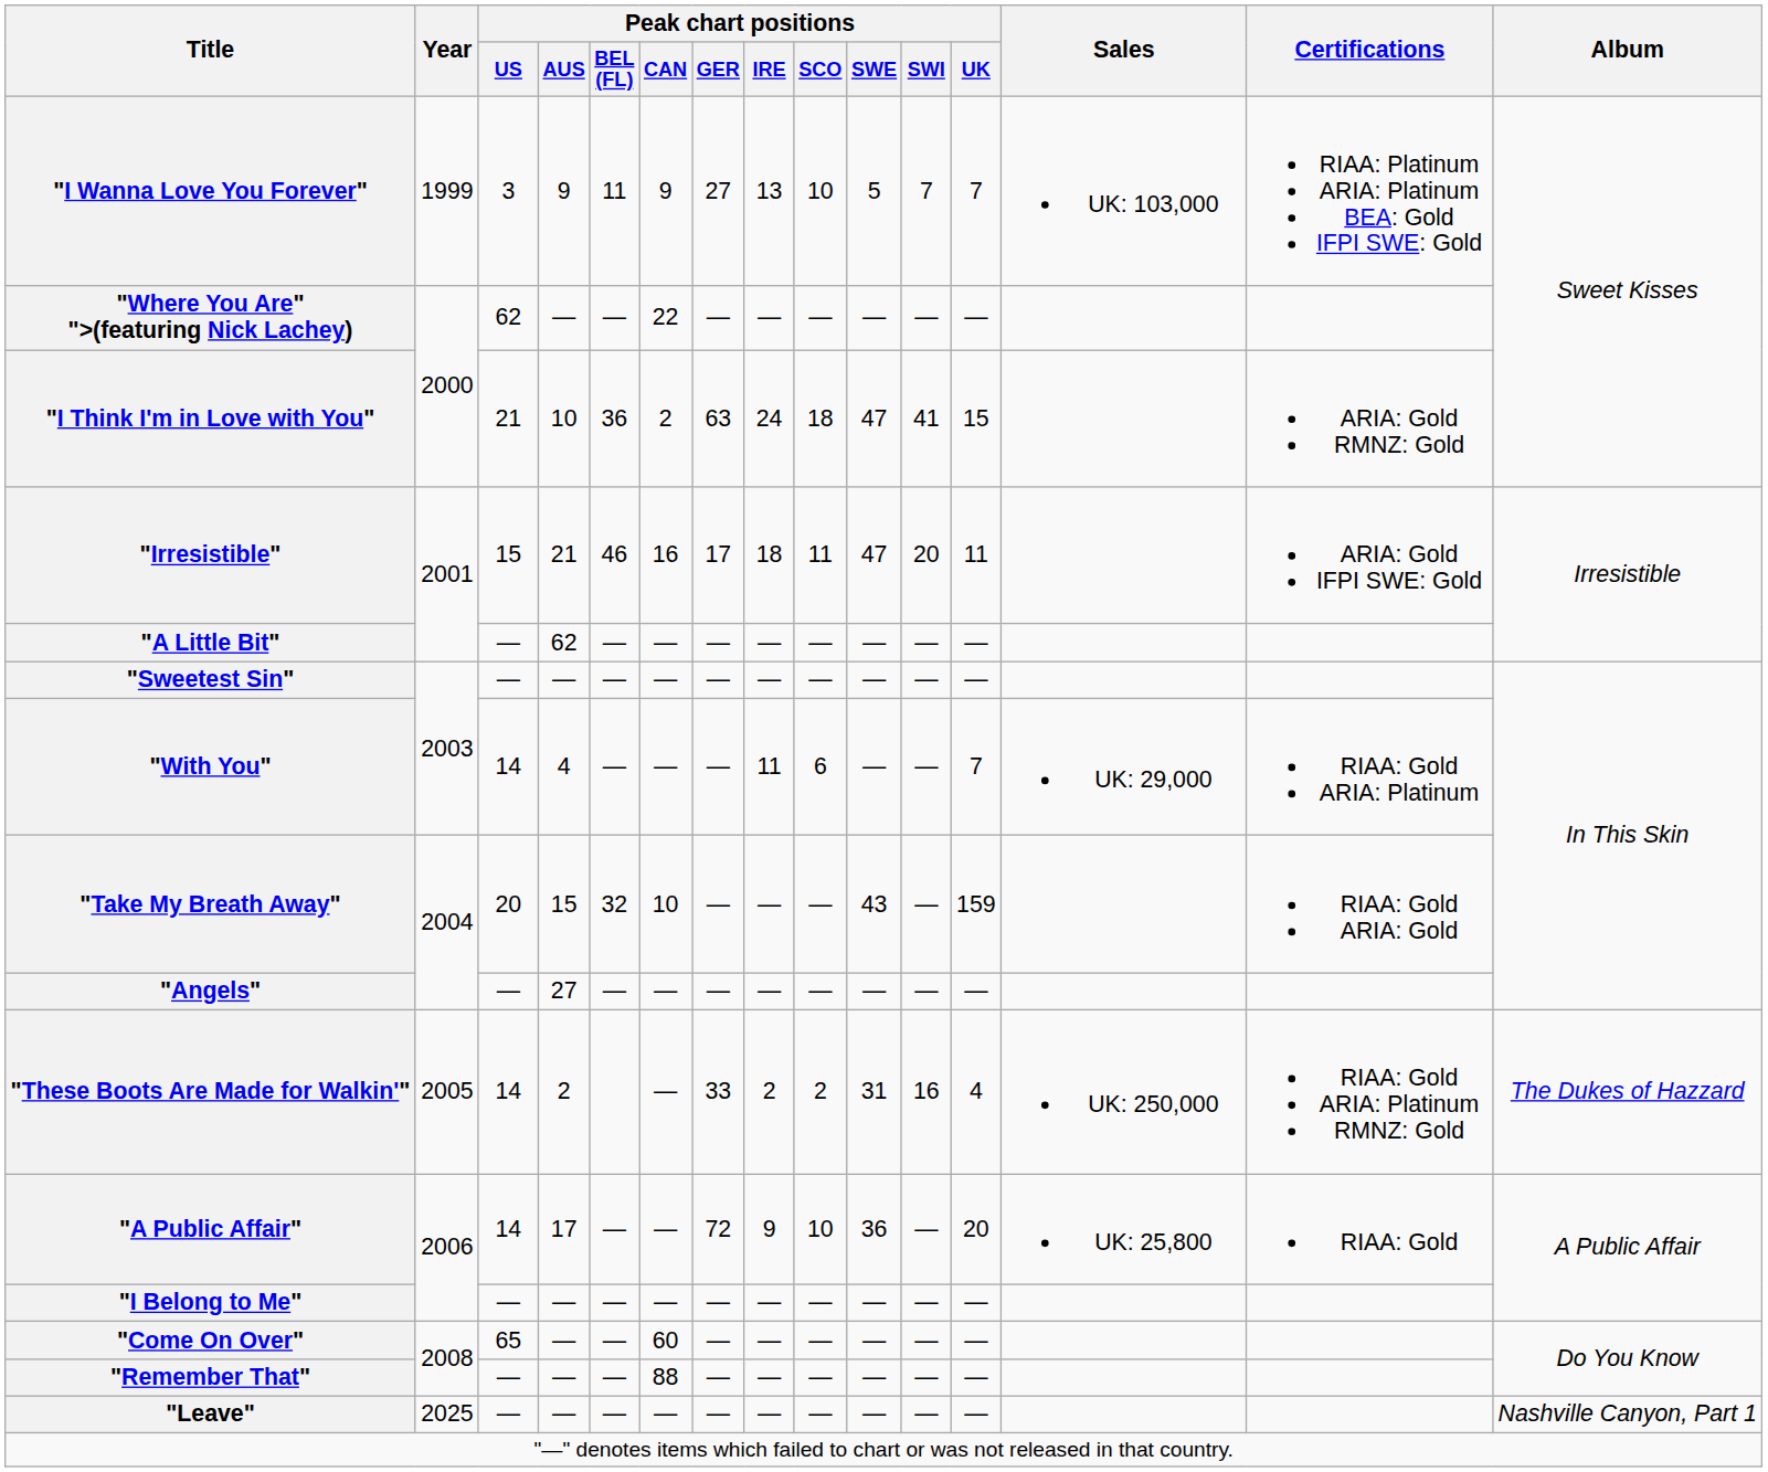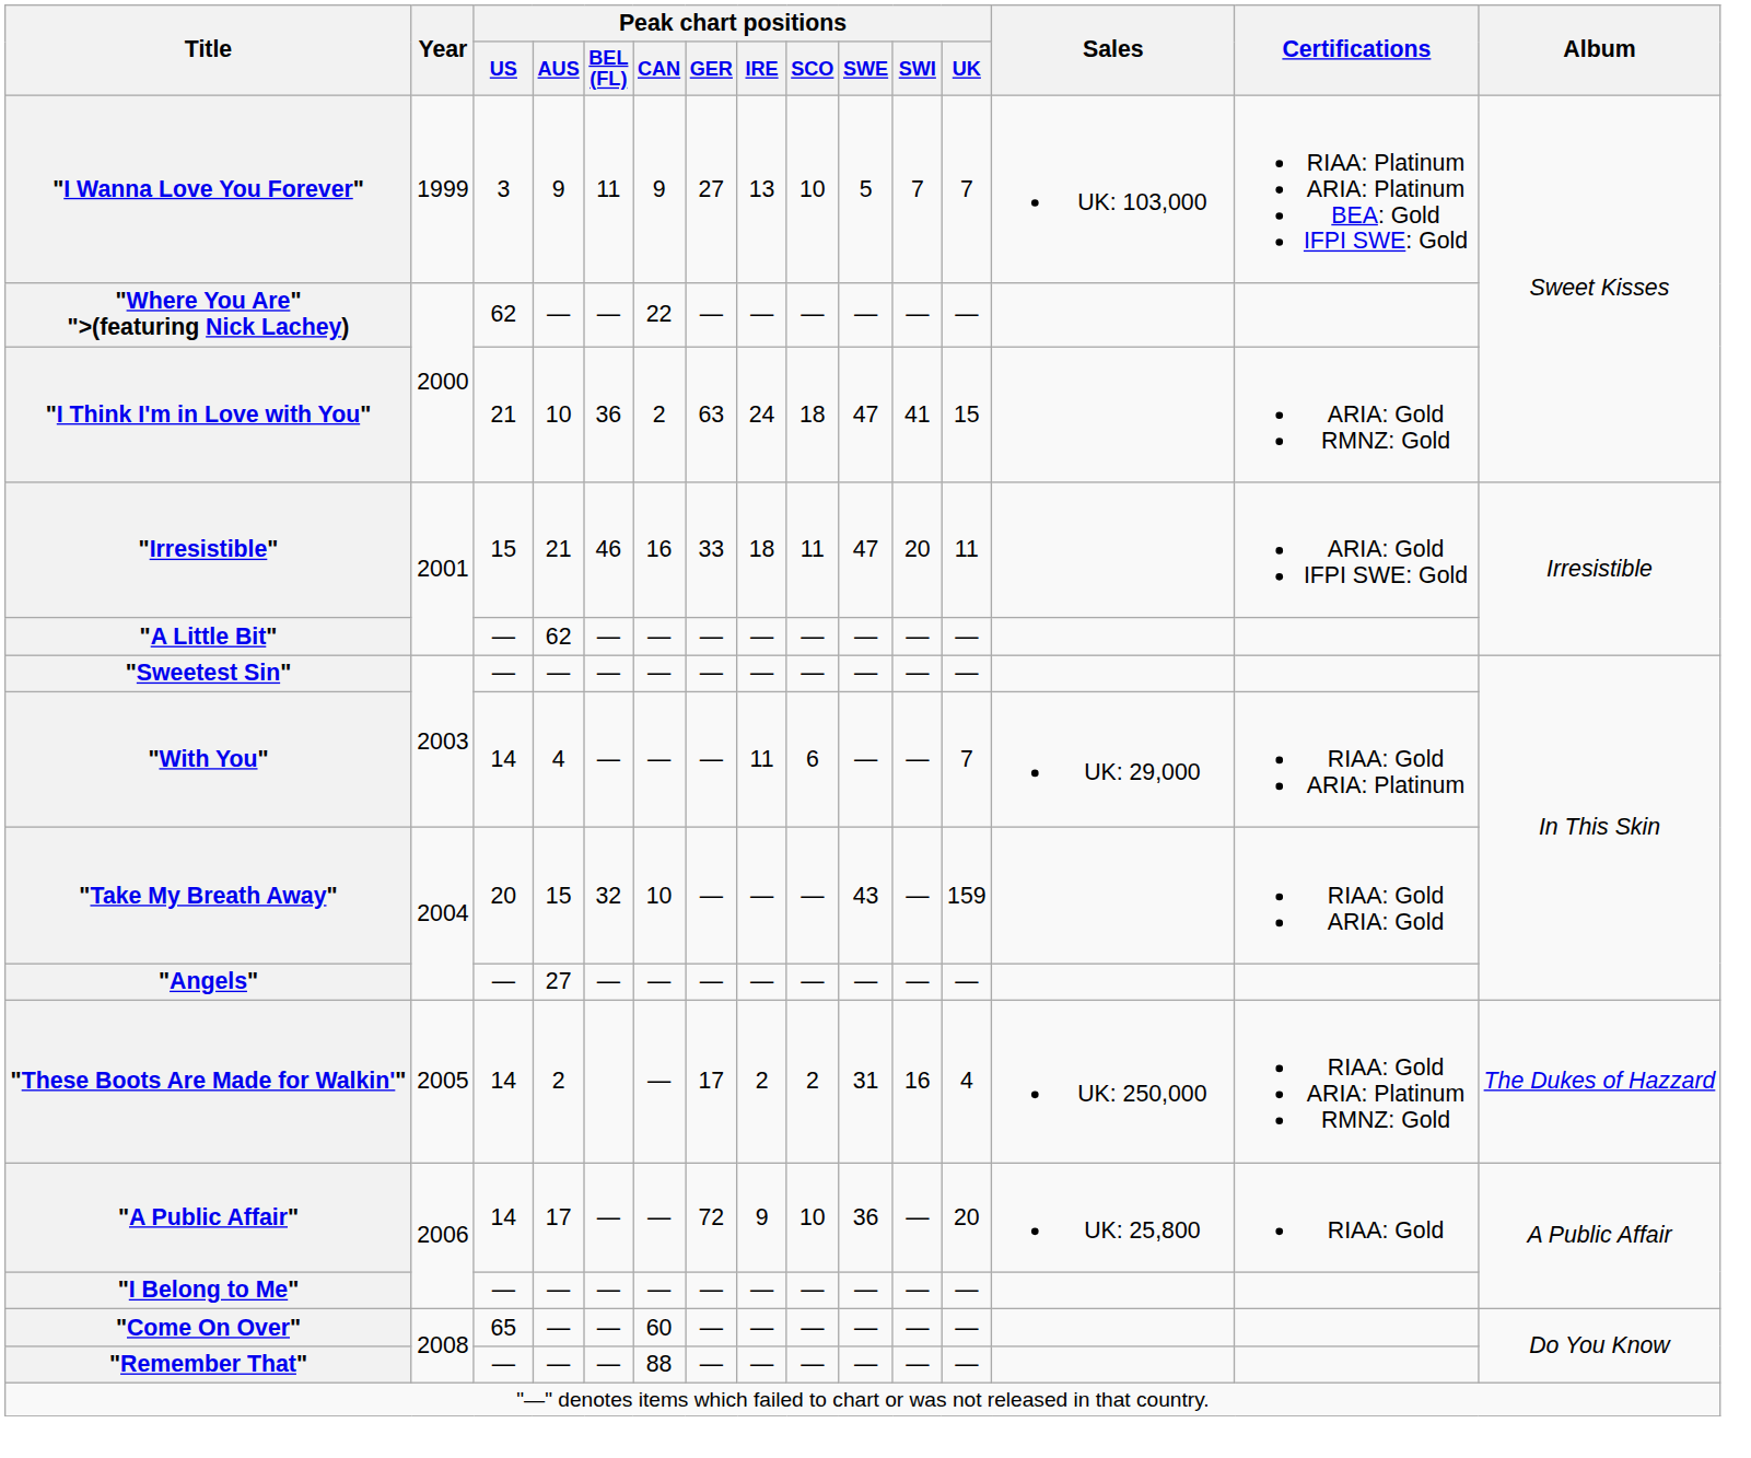"Irresistible" | Peak chart positions / GER: 17 -> 33
"These Boots Are Made for Walkin'" | Peak chart positions / GER: 33 -> 17
- row: "Leave" | 2025 | — | — | — | — | — | — | — | — | — | — | Nashville Canyon, Part 1
